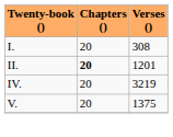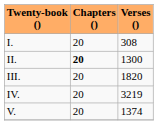II. | Verses (): 1201 -> 1300
+ row: III. | 20 | 1820
V. | Verses (): 1375 -> 1374
